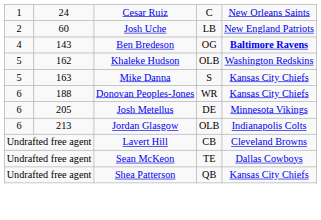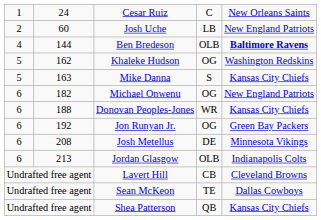Ben Bredeson | column 2: 143 -> 144
Ben Bredeson | column 4: OG -> OLB
Khaleke Hudson | column 4: OLB -> OG
+ row: 6 | 182 | Michael Onwenu | OG | New England Patriots
+ row: 6 | 192 | Jon Runyan Jr. | OG | Green Bay Packers
Josh Metellus | column 2: 205 -> 208
